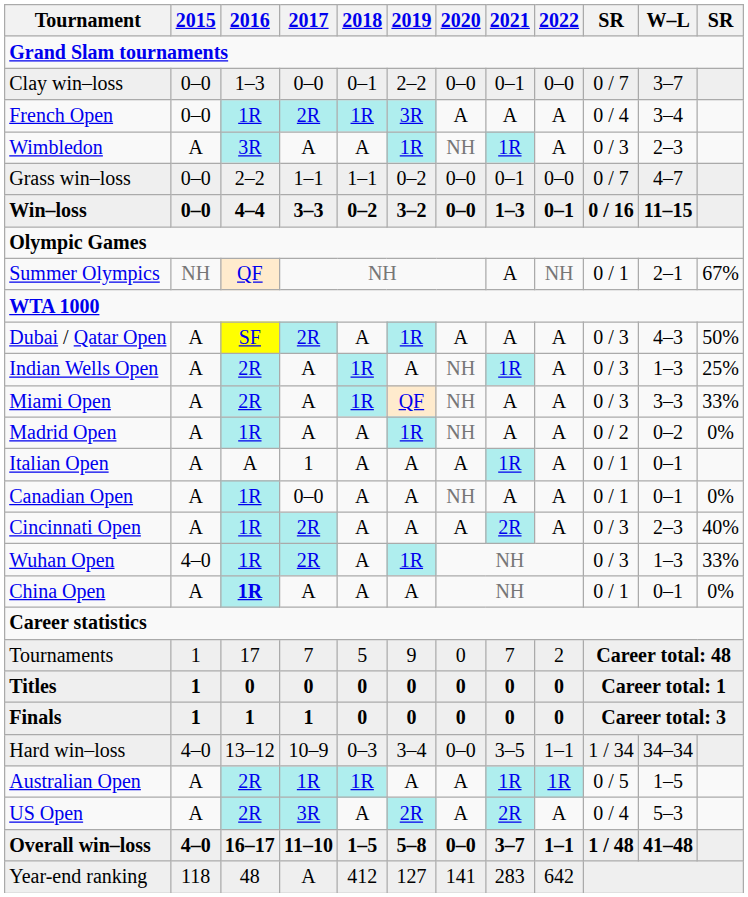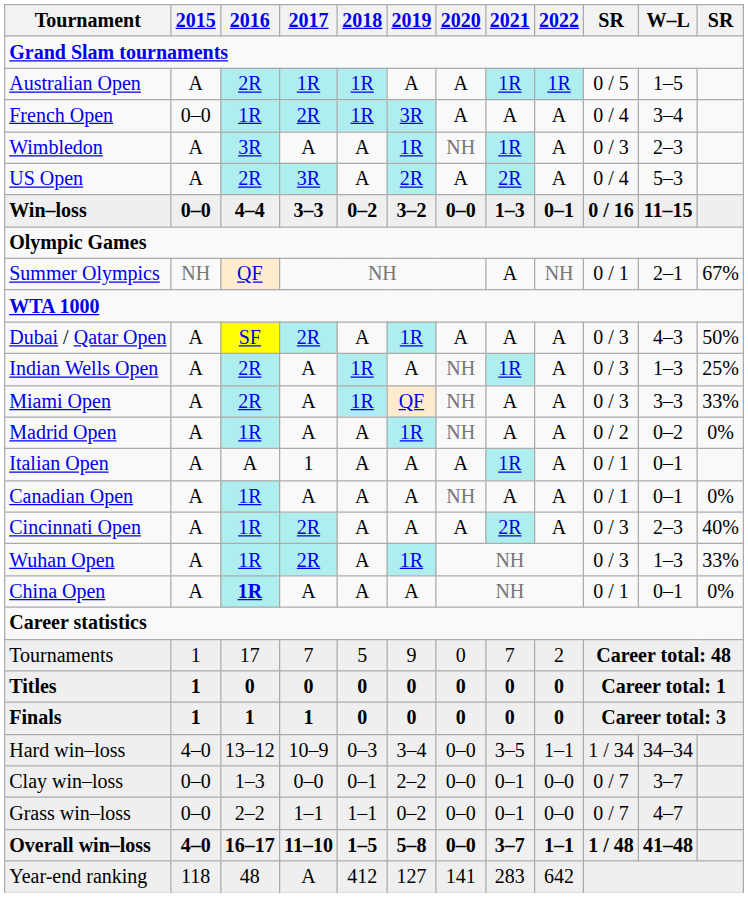rows swapped: Australian Open <-> Clay win–loss
rows swapped: US Open <-> Grass win–loss
Canadian Open | 2017: 0–0 -> A
Wuhan Open | 2015: 4–0 -> A
